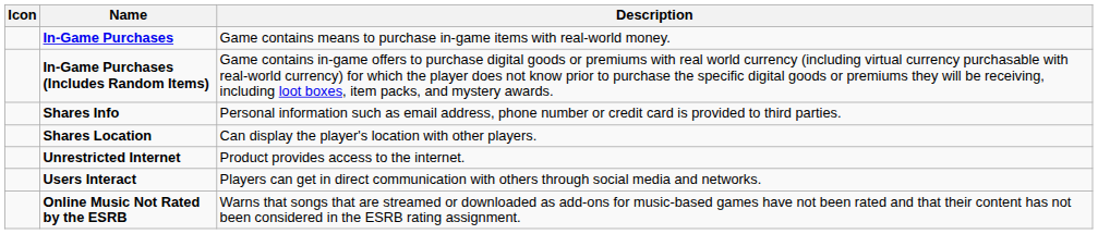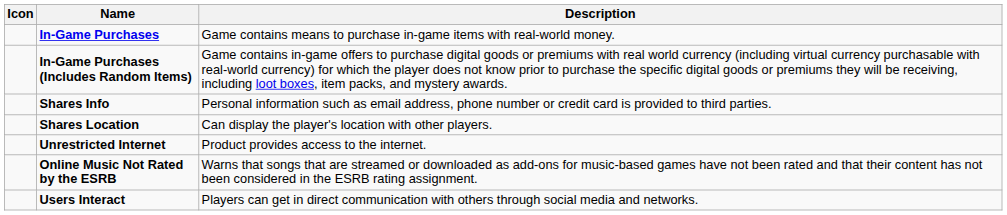rows swapped: Users Interact <-> Online Music Not Rated by the ESRB
